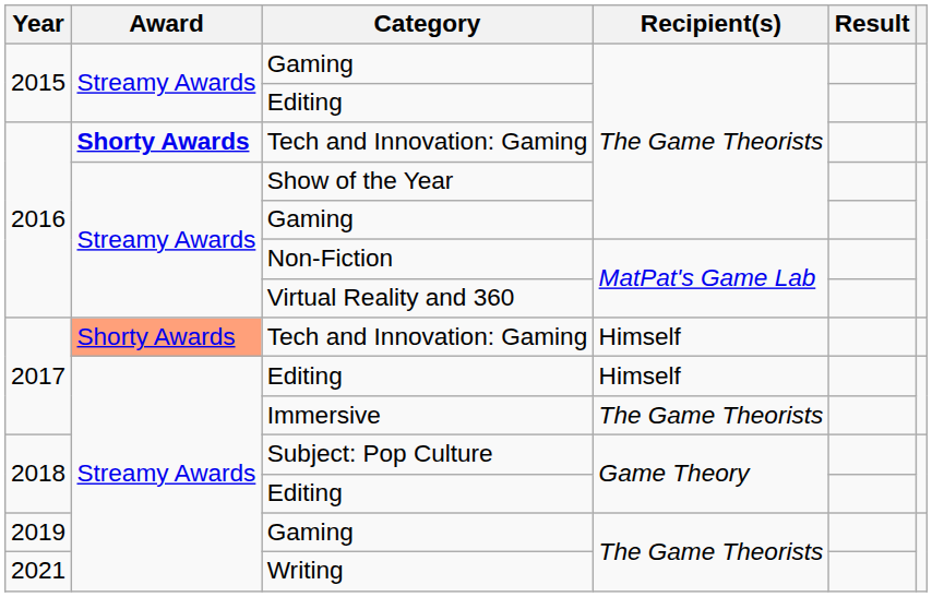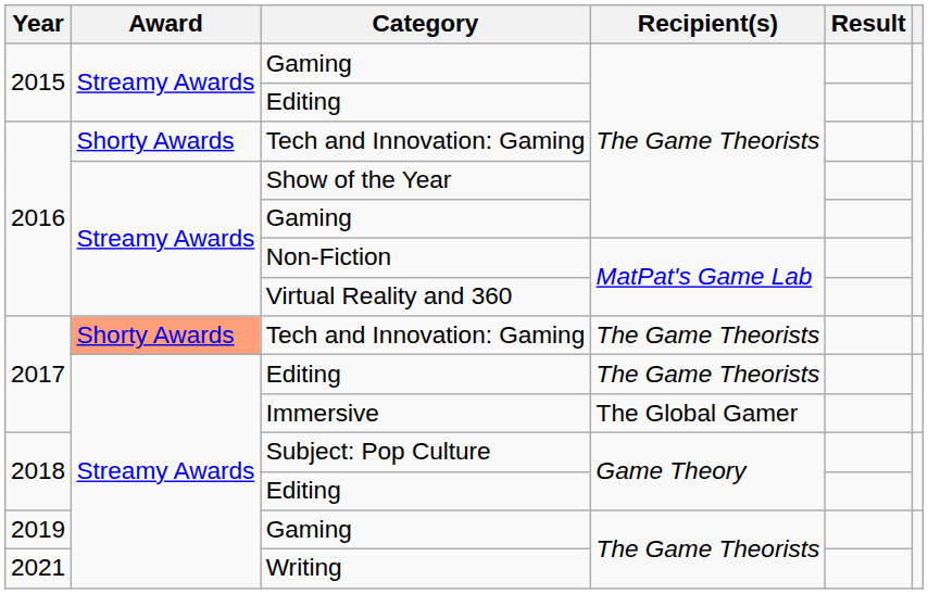2016 / Tech and Innovation: Gaming | Award: bold -> normal
2017 / Tech and Innovation: Gaming | Recipient(s): Himself -> The Game Theorists
2017 / Editing | Recipient(s): Himself -> The Game Theorists
Immersive | Recipient(s): The Game Theorists -> The Global Gamer
